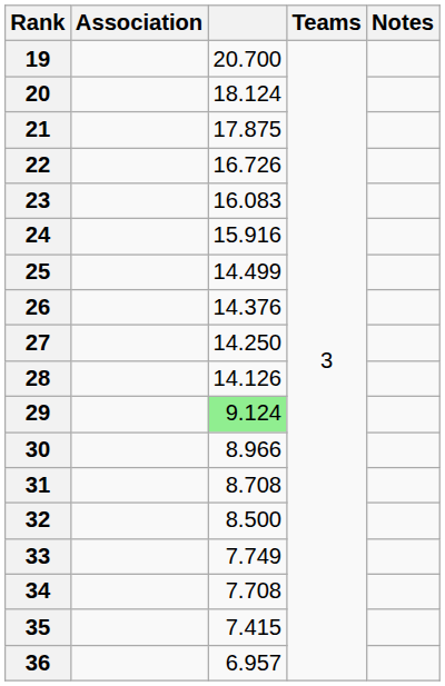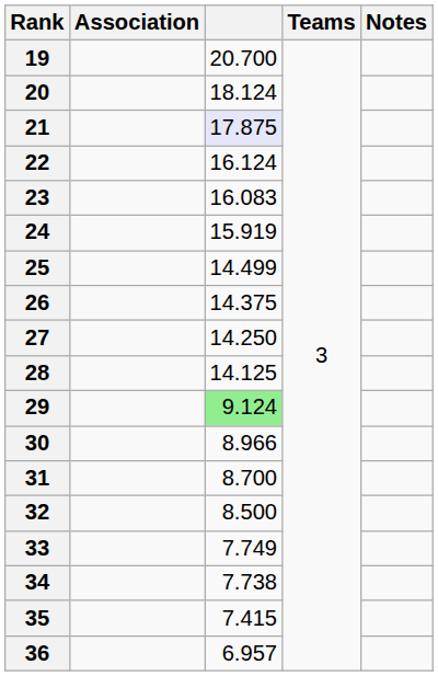21 | column 3: no background -> lavender background
22 | column 3: 16.726 -> 16.124
24 | column 3: 15.916 -> 15.919
26 | column 3: 14.376 -> 14.375
28 | column 3: 14.126 -> 14.125
31 | column 3: 8.708 -> 8.700
34 | column 3: 7.708 -> 7.738
